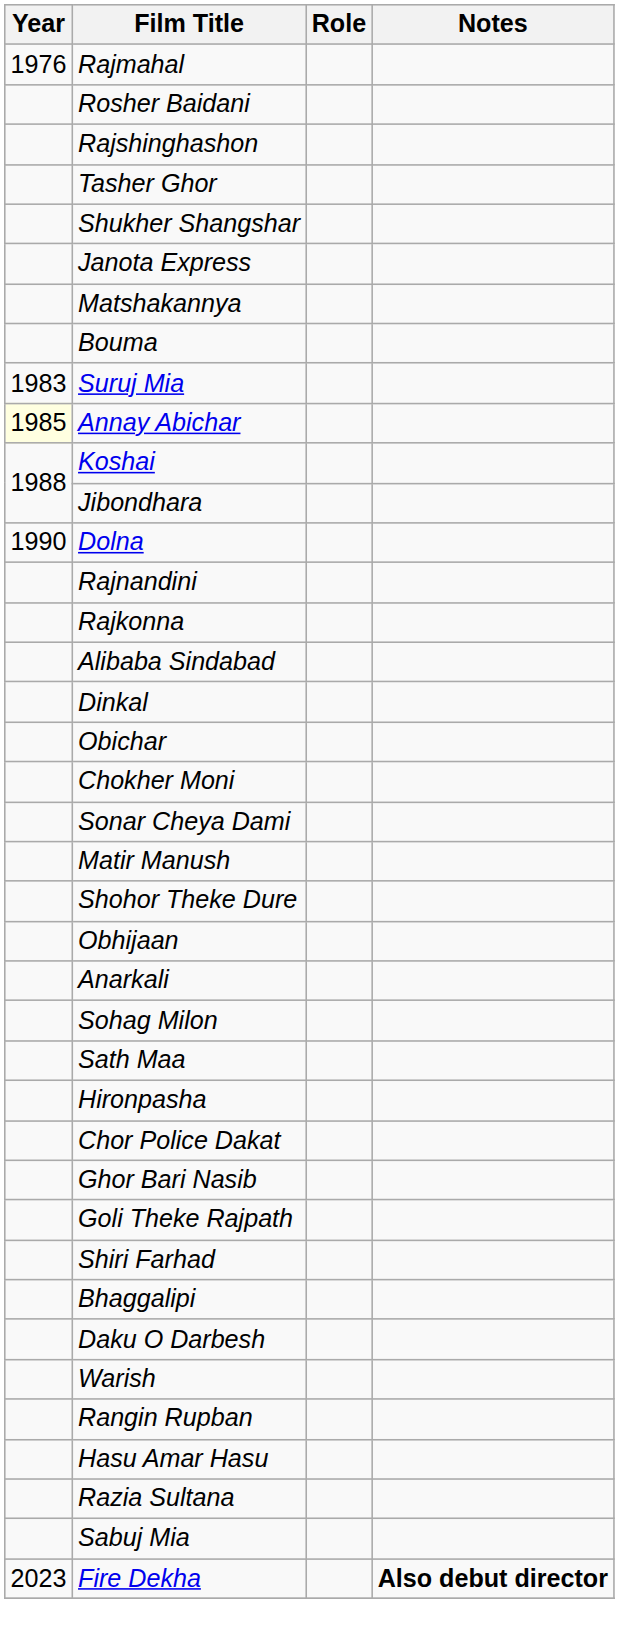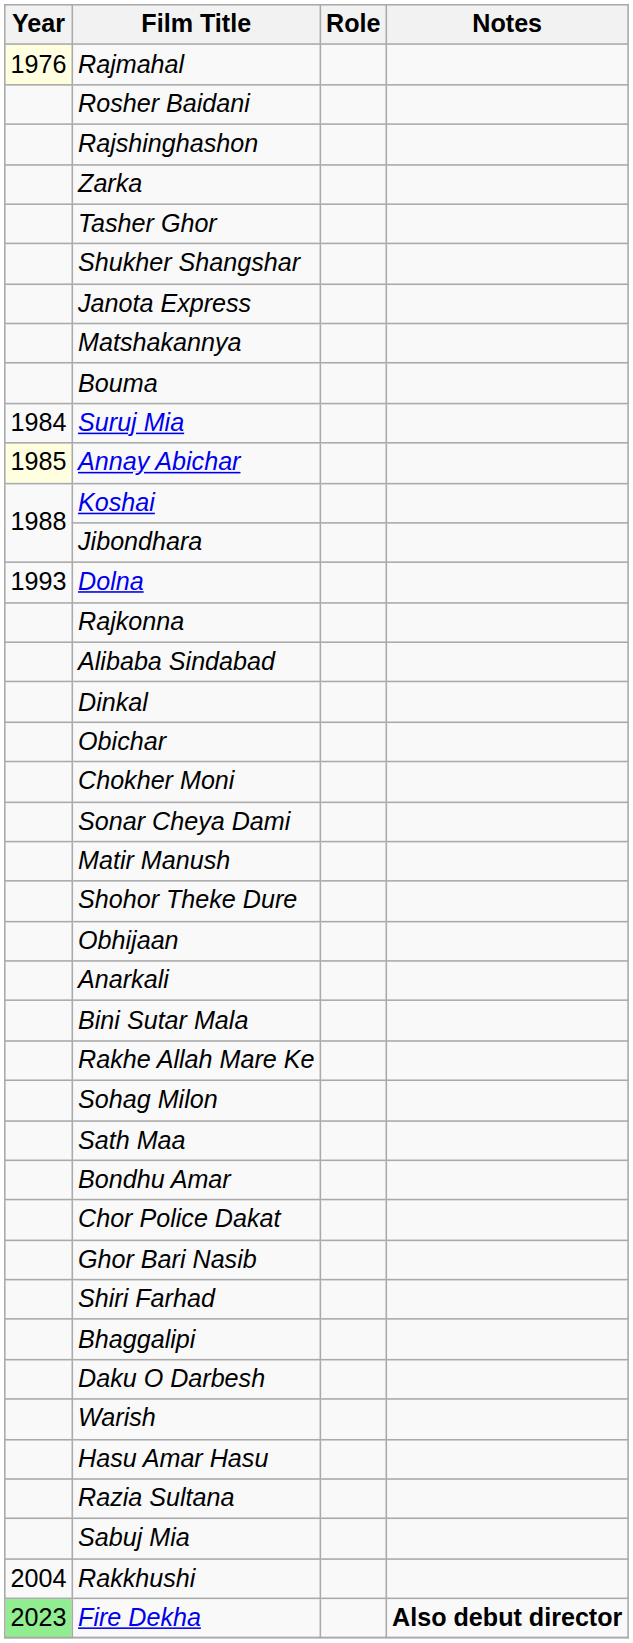Rajmahal | Year: no background -> lightyellow background
+ row: Zarka
Suruj Mia | Year: 1983 -> 1984
Dolna | Year: 1990 -> 1993
- row: Rajnandini
+ row: Bini Sutar Mala
+ row: Rakhe Allah Mare Ke
- row: Hironpasha
+ row: Bondhu Amar
- row: Goli Theke Rajpath
- row: Rangin Rupban
+ row: 2004 | Rakkhushi
Fire Dekha | Year: no background -> lightgreen background
